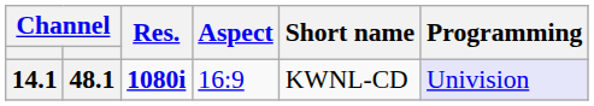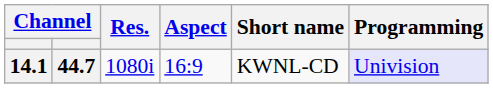14.1 | column 2: 48.1 -> 44.7
14.1 | Res.: bold -> normal
